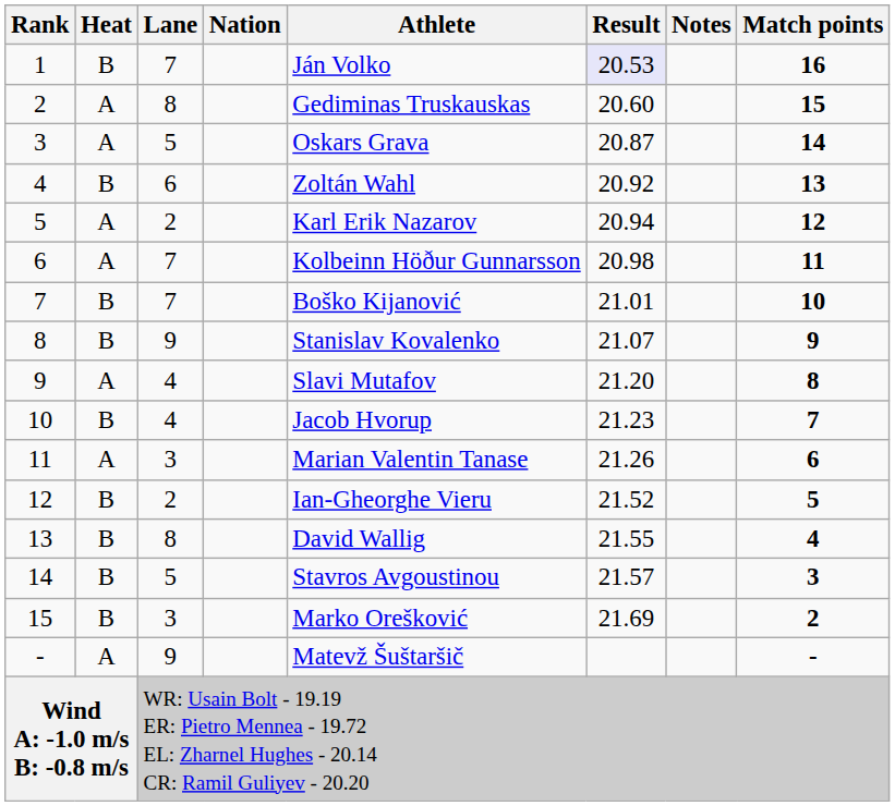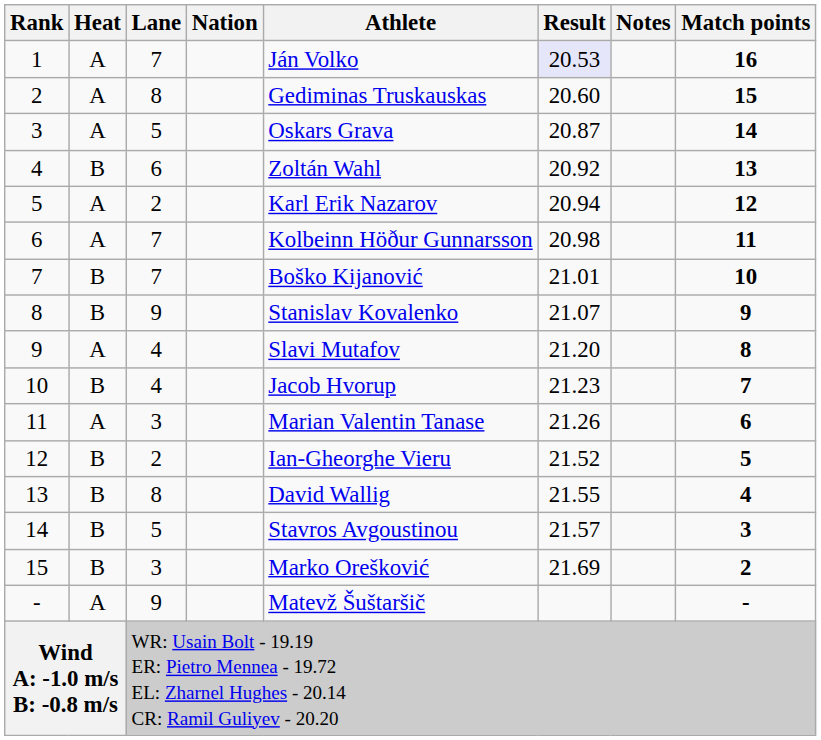1 | Heat: B -> A
